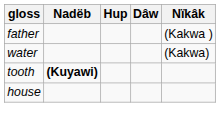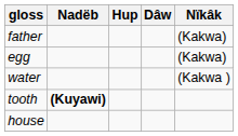father | Nïkâk: (Kakwa ) -> (Kakwa)
+ row: egg | (Kakwa)
water | Nïkâk: (Kakwa) -> (Kakwa )
